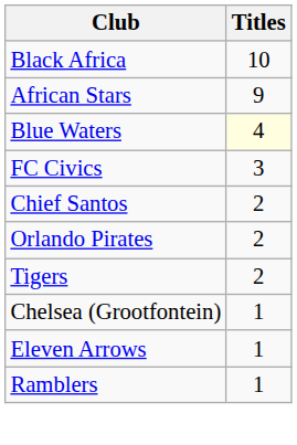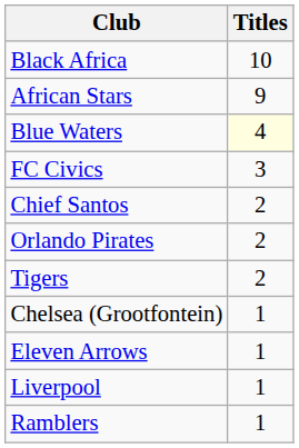+ row: Liverpool | 1
